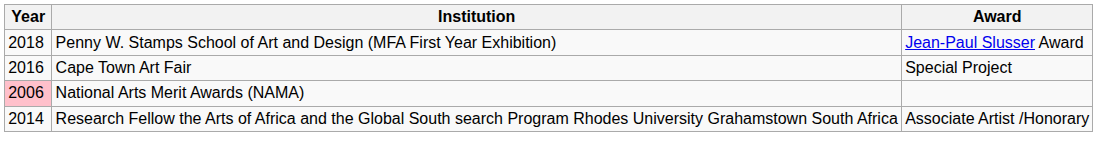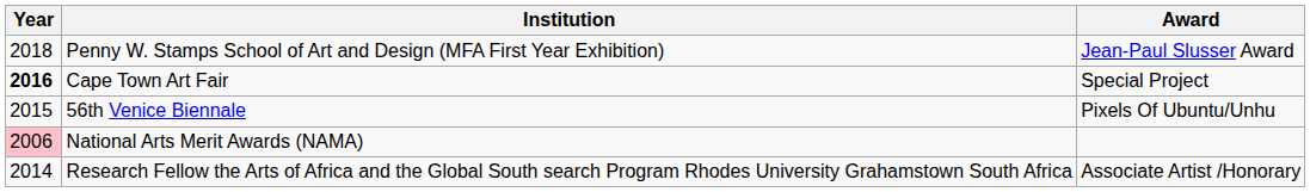Cape Town Art Fair | Year: normal -> bold
+ row: 2015 | 56th Venice Biennale | Pixels Of Ubuntu/Unhu
